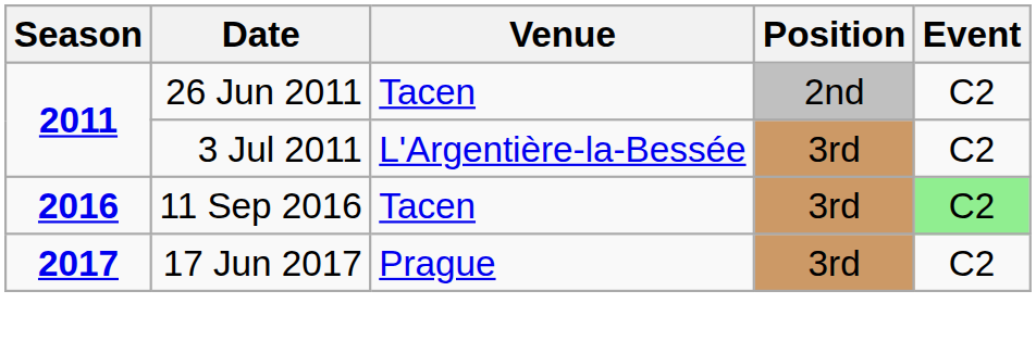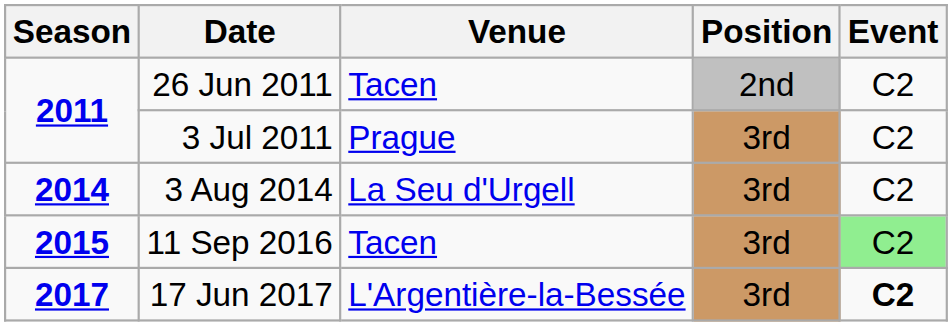3 Jul 2011 | Venue: L'Argentière-la-Bessée -> Prague
+ row: 2014 | 3 Aug 2014 | La Seu d'Urgell | 3rd | C2
11 Sep 2016 | Season: 2016 -> 2015
17 Jun 2017 | Venue: Prague -> L'Argentière-la-Bessée
17 Jun 2017 | Event: normal -> bold
